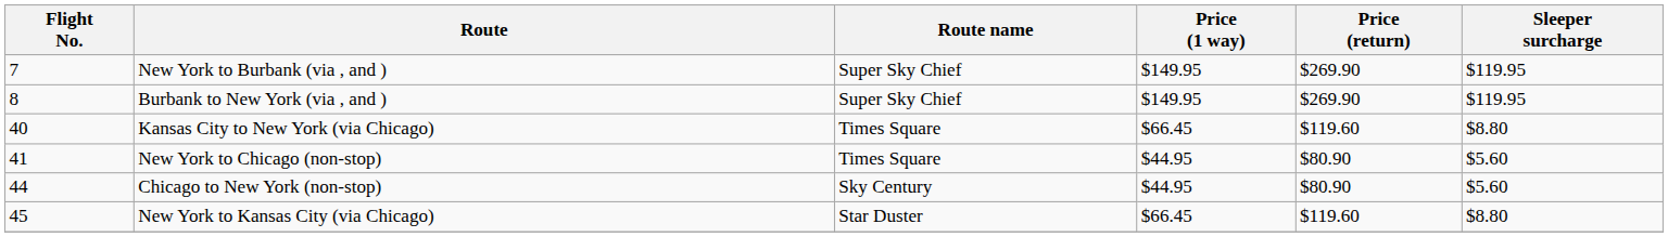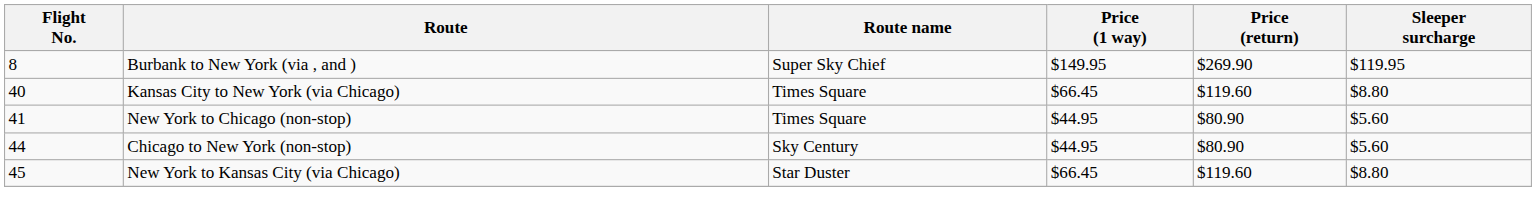- row: 7 | New York to Burbank (via , and ) | Super Sky Chief | $149.95 | $269.90 | $119.95
